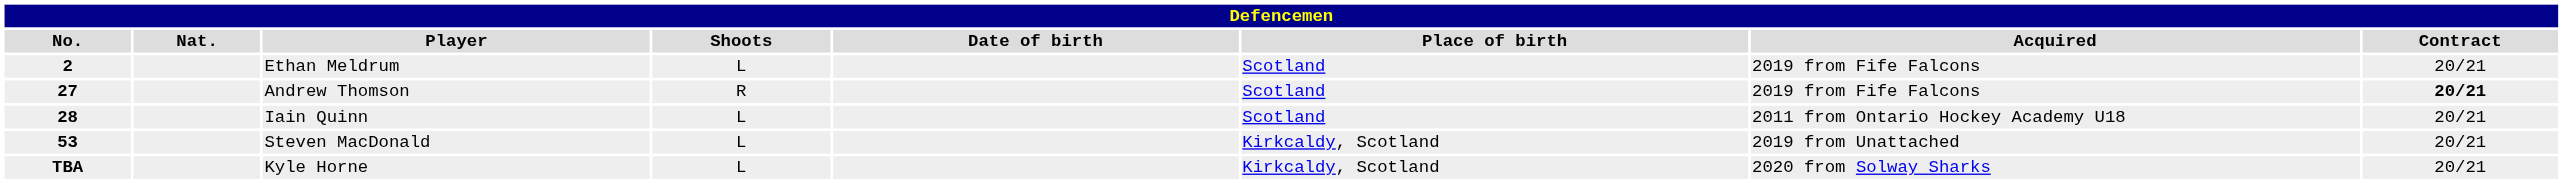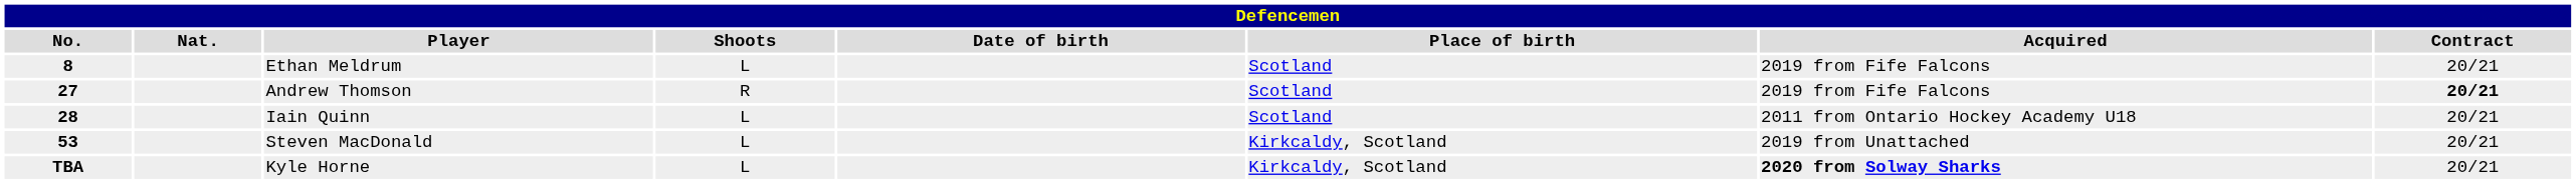Ethan Meldrum | No.: 2 -> 8
Kyle Horne | Acquired: normal -> bold
